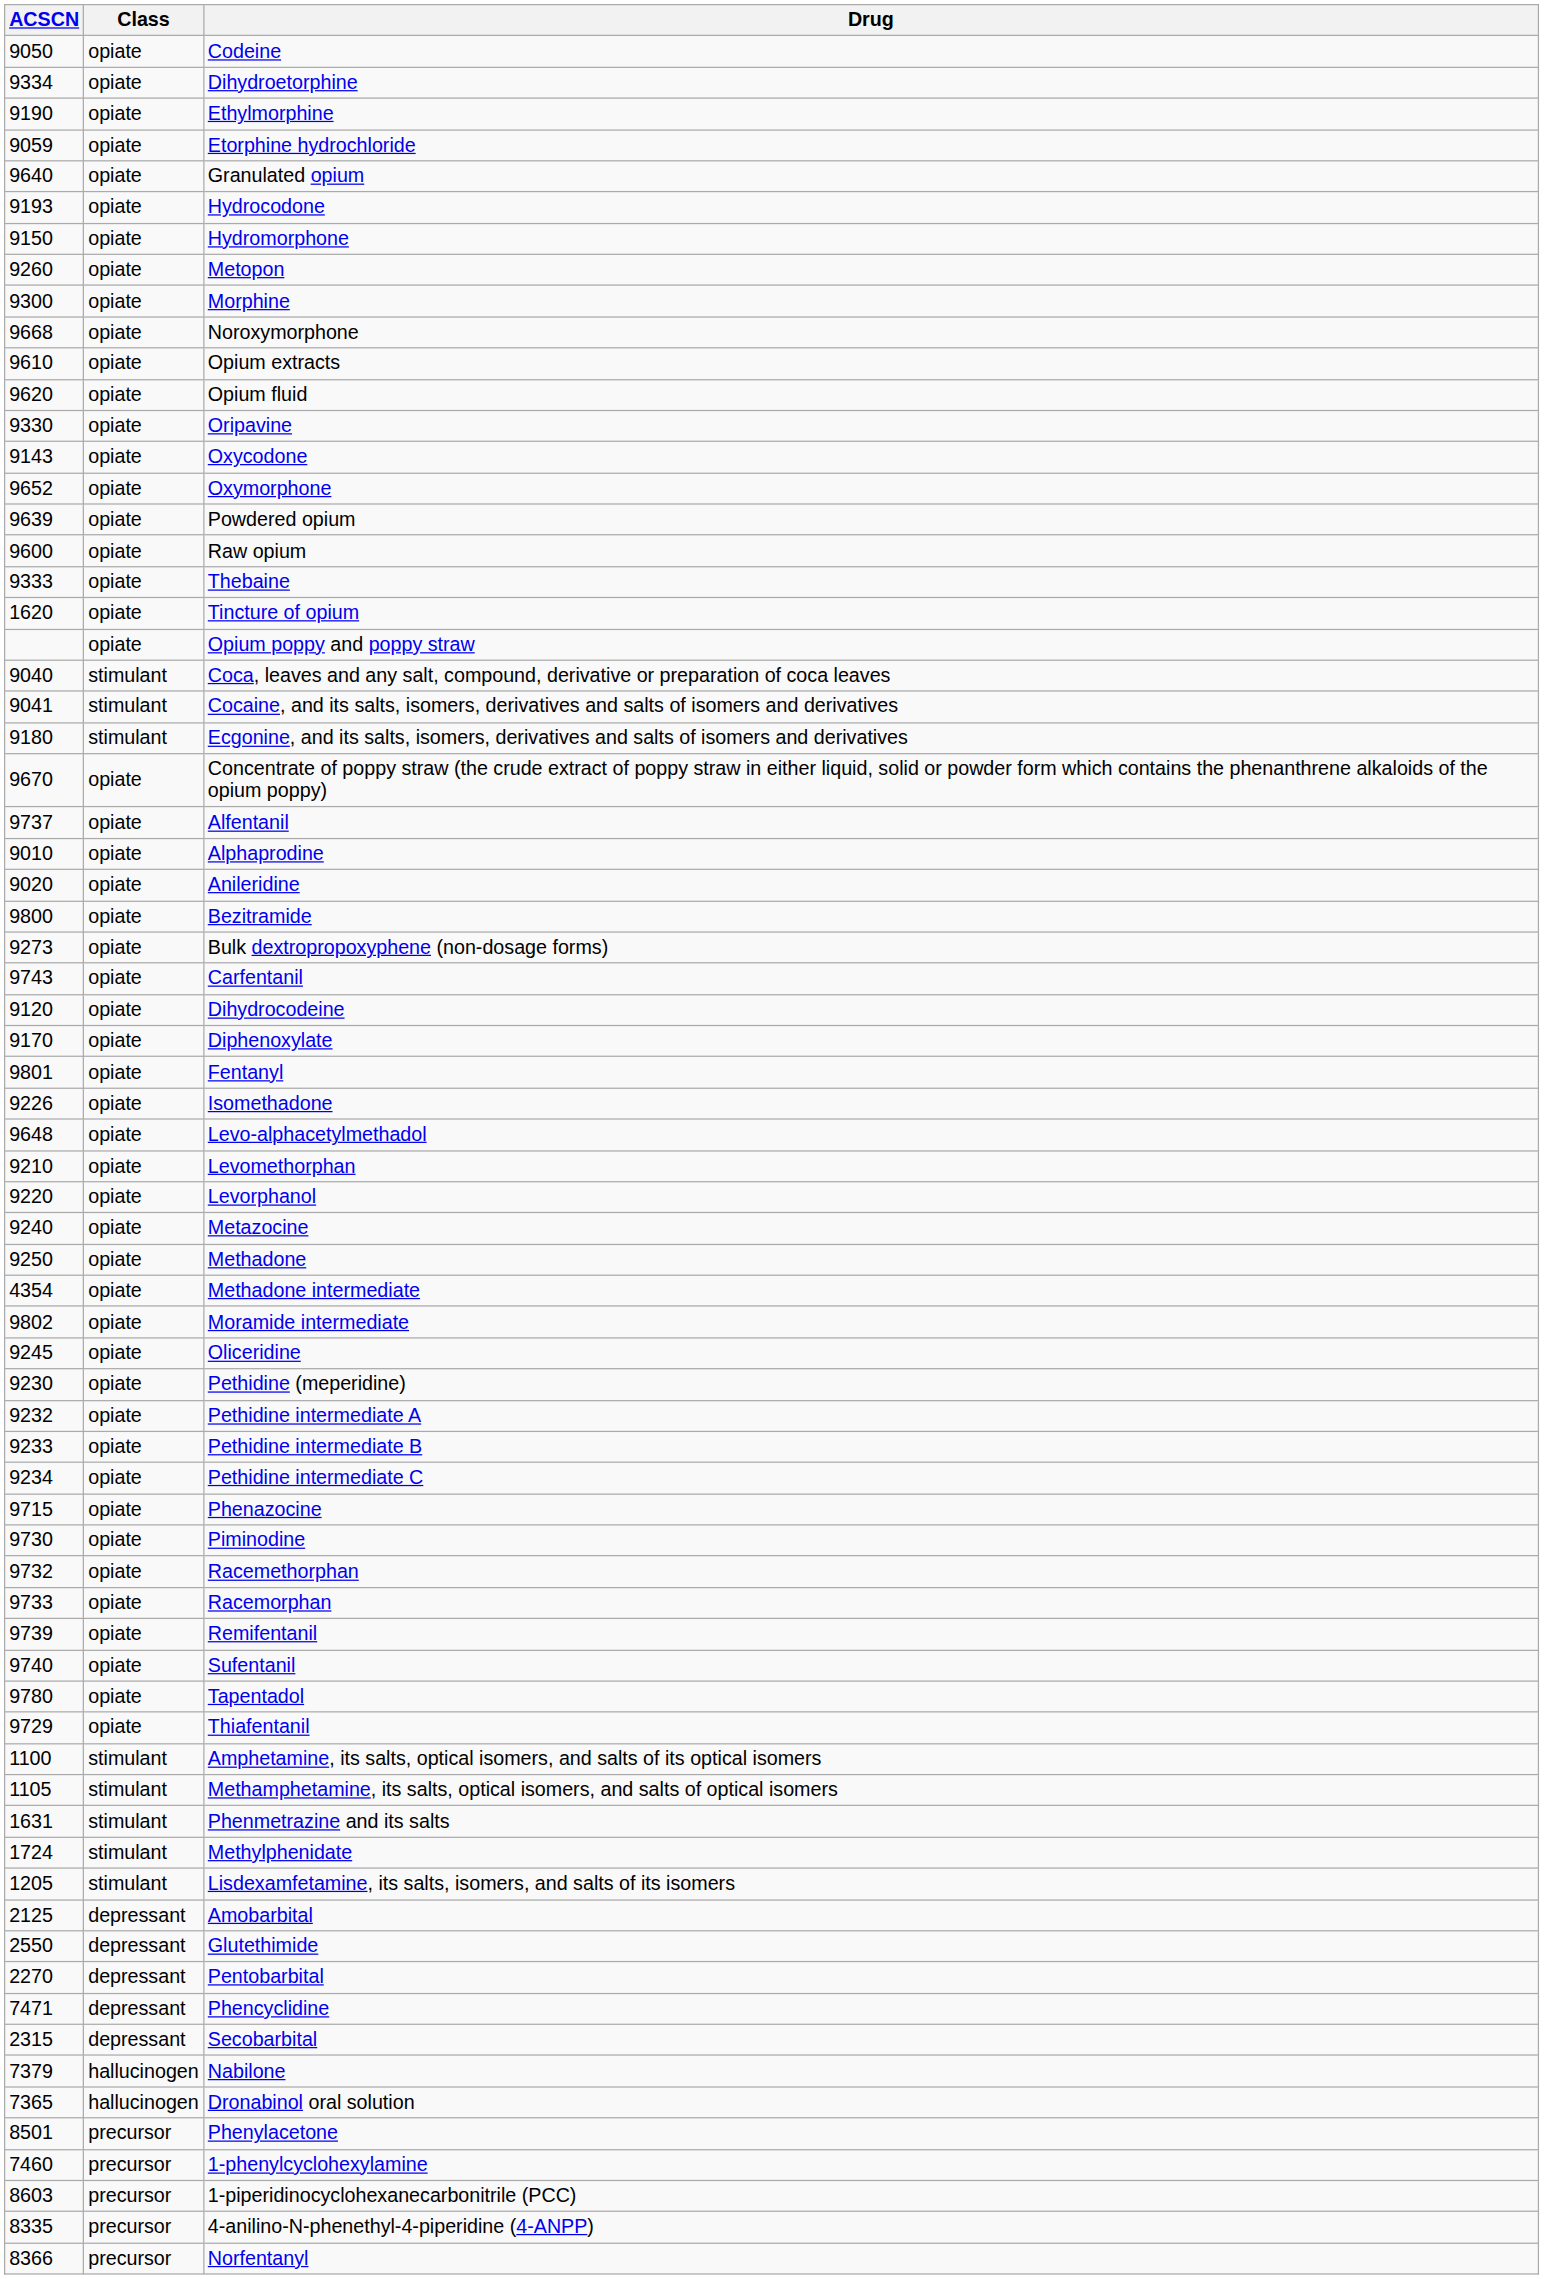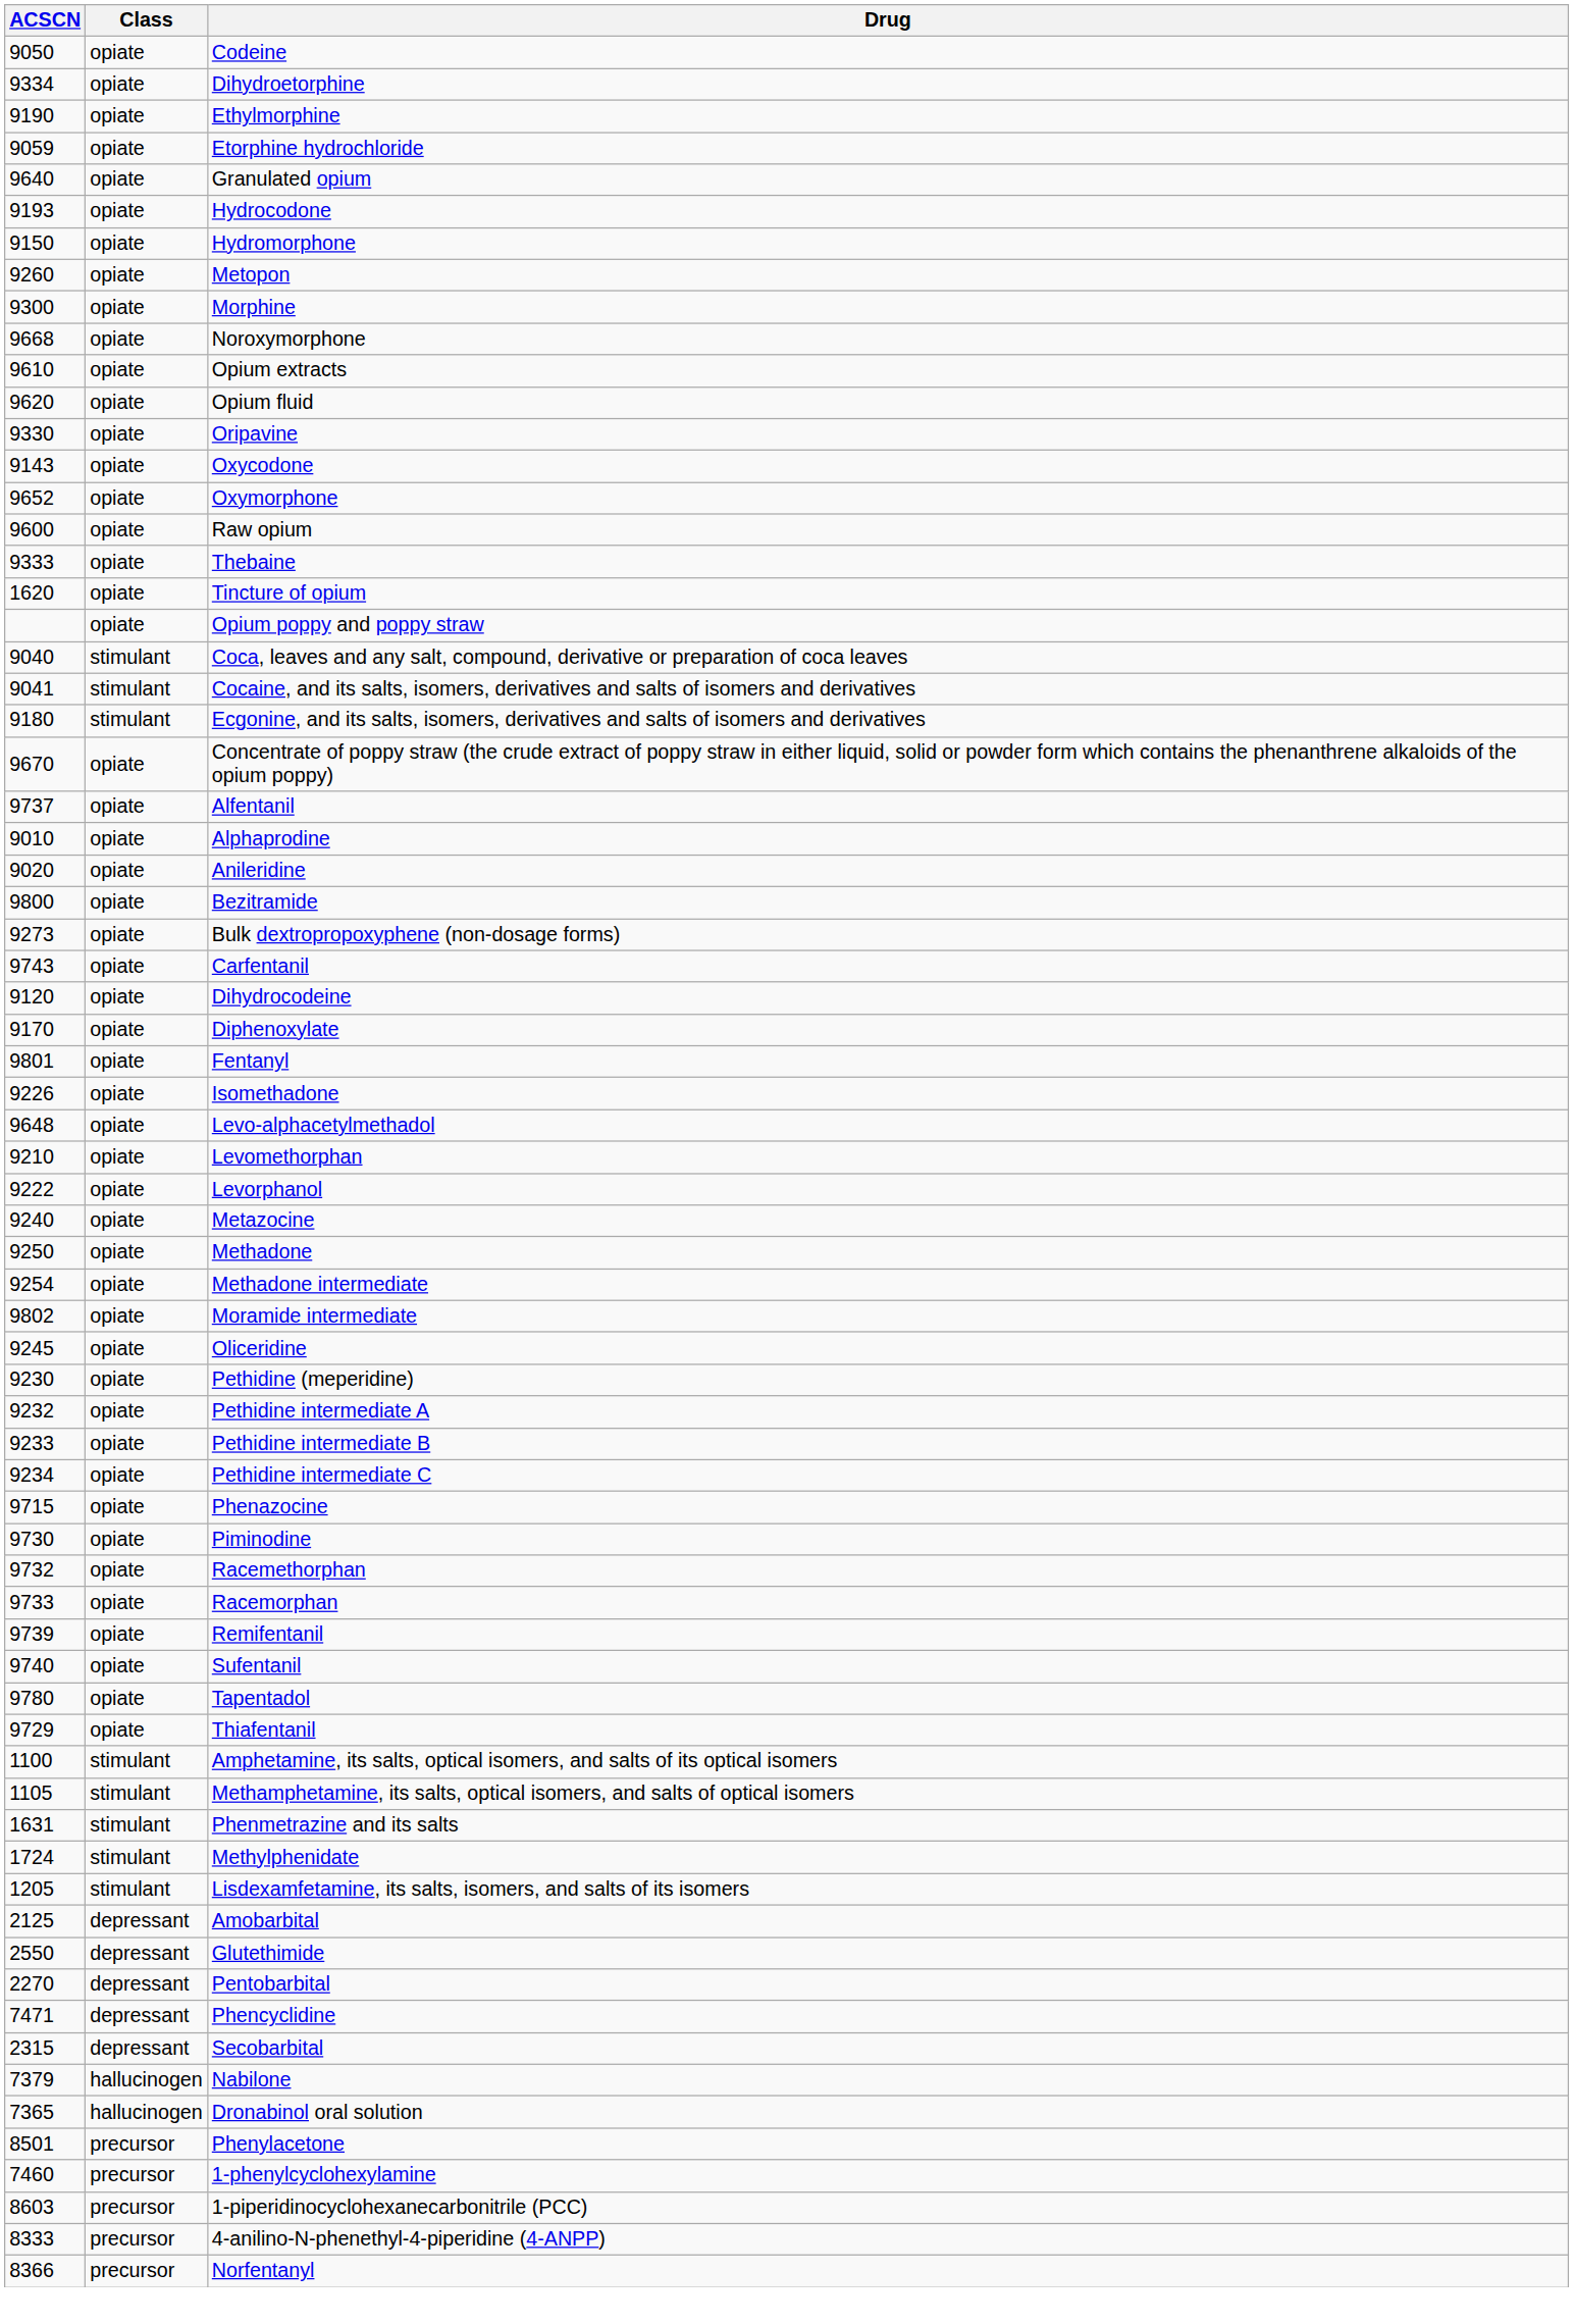- row: 9639 | opiate | Powdered opium
Levorphanol | ACSCN: 9220 -> 9222
Methadone intermediate | ACSCN: 4354 -> 9254
4-anilino-N-phenethyl-4-piperidine (4-ANPP) | ACSCN: 8335 -> 8333
